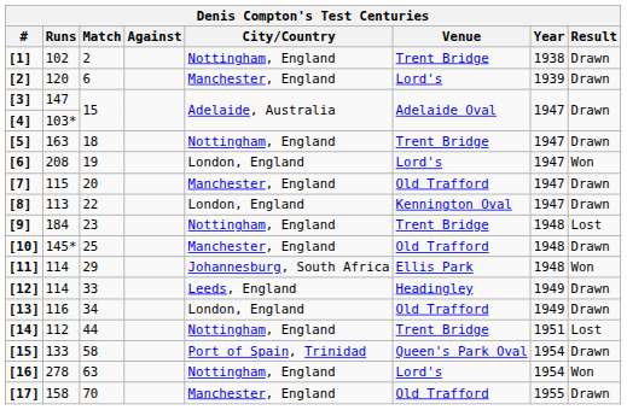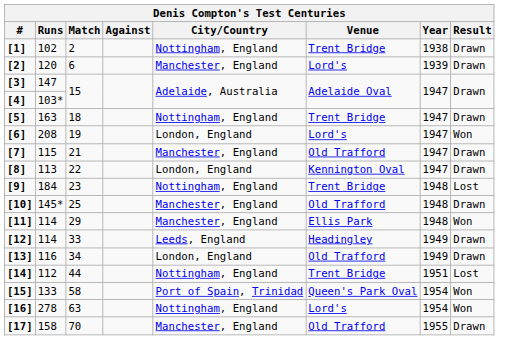[7] | Match: 20 -> 21
[11] | City/Country: Johannesburg, South Africa -> Manchester, England
[15] | Result: Drawn -> Won
